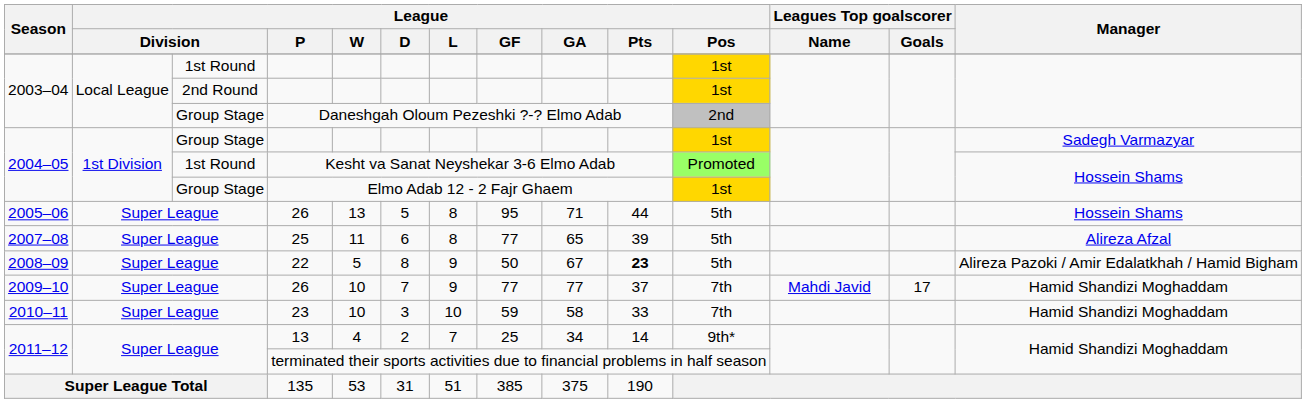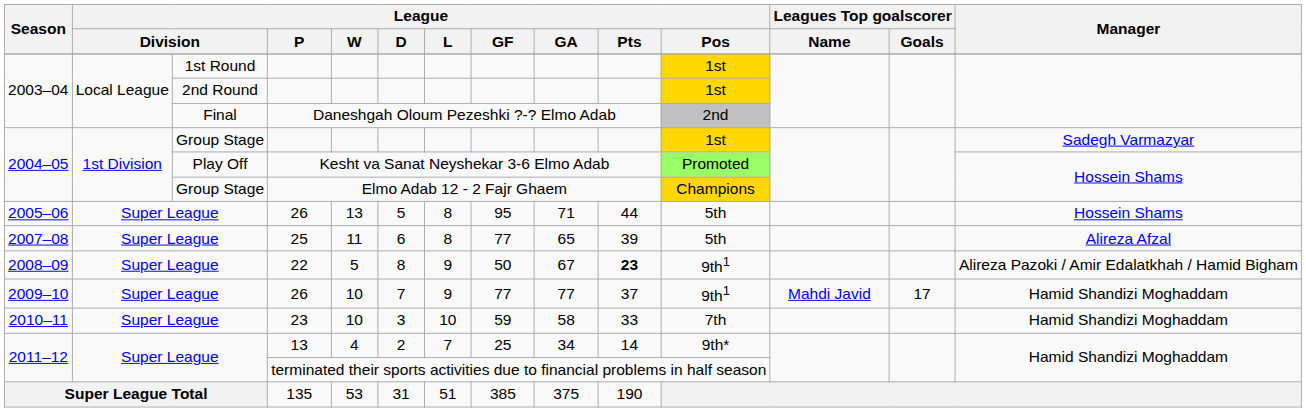Daneshgah Oloum Pezeshki ?-? Elmo Adab | column 3: Group Stage -> Final
Kesht va Sanat Neyshekar 3-6 Elmo Adab | column 3: 1st Round -> Play Off
Elmo Adab 12 - 2 Fajr Ghaem | League / Pos: 1st -> Champions
22 | League / Pos: 5th -> 9th1
2009–10 / 26 | League / Pos: 7th -> 9th1
